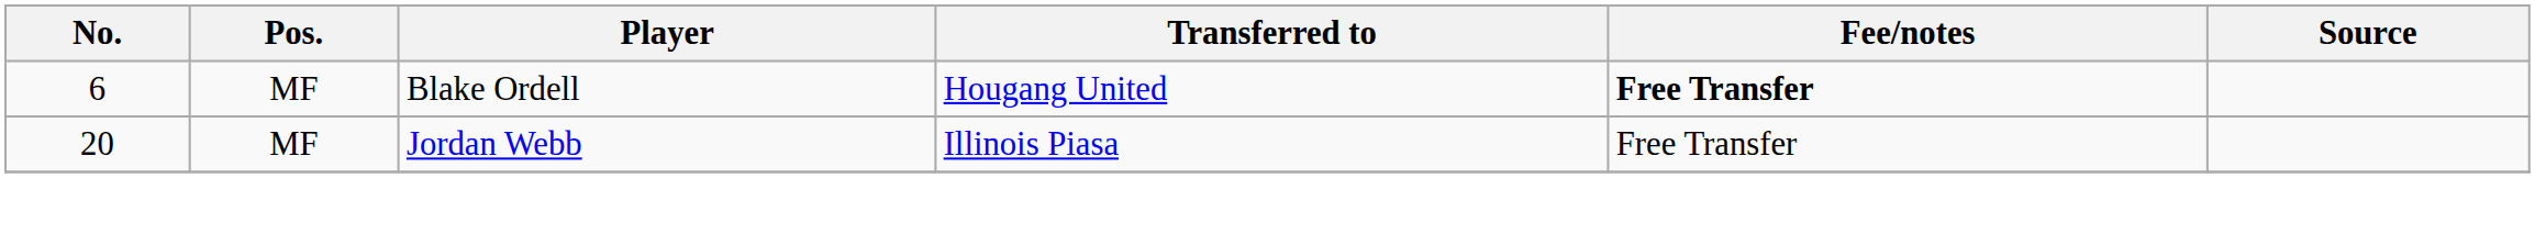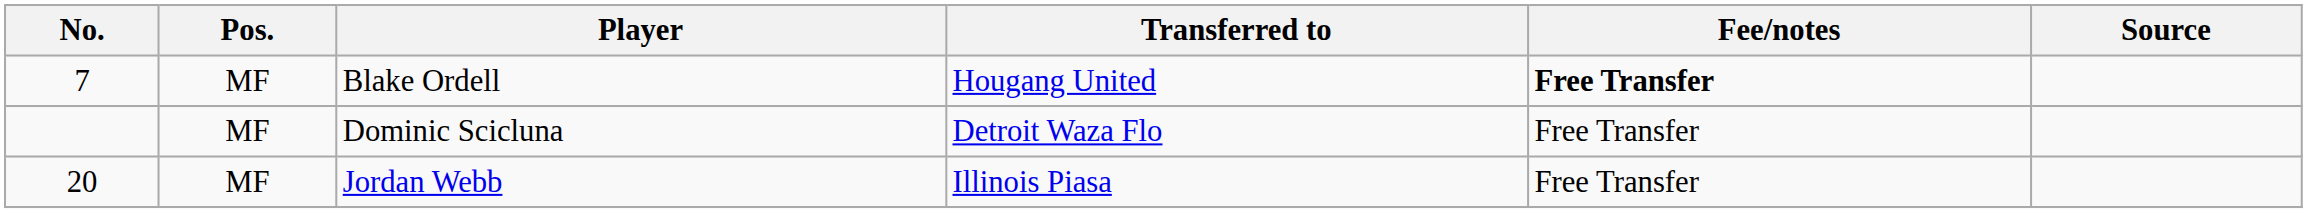Blake Ordell | No.: 6 -> 7
+ row: MF | Dominic Scicluna | Detroit Waza Flo | Free Transfer
